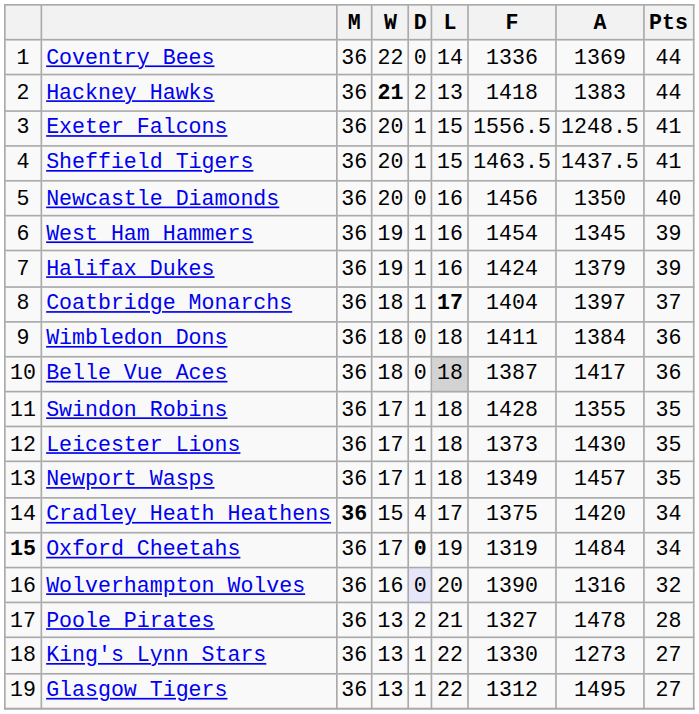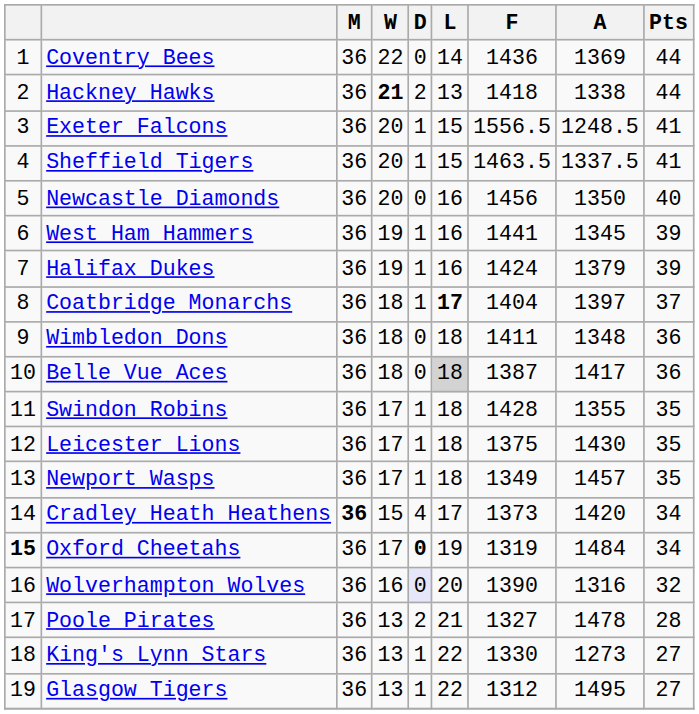Coventry Bees | F: 1336 -> 1436
Hackney Hawks | A: 1383 -> 1338
Sheffield Tigers | A: 1437.5 -> 1337.5
West Ham Hammers | F: 1454 -> 1441
Wimbledon Dons | A: 1384 -> 1348
Leicester Lions | F: 1373 -> 1375
Cradley Heath Heathens | F: 1375 -> 1373
